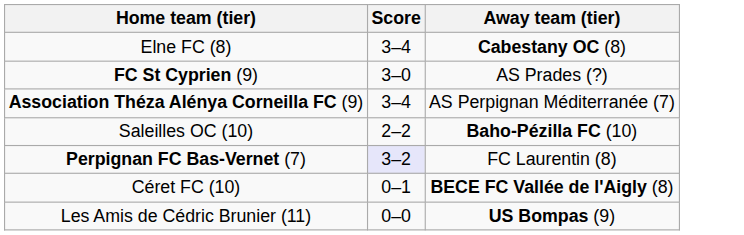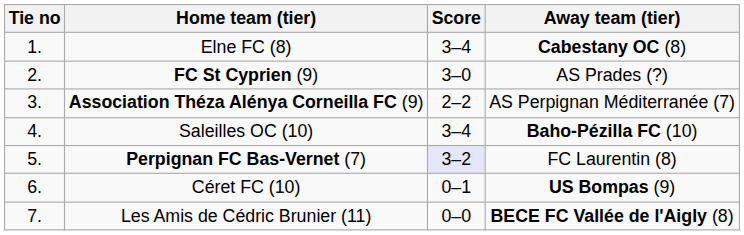+ column: Tie no | 1. | 2. | 3. | 4. | 5. | 6. | 7.
Association Théza Alénya Corneilla FC (9) | Score: 3–4 -> 2–2
Saleilles OC (10) | Score: 2–2 -> 3–4
Céret FC (10) | Away team (tier): BECE FC Vallée de l'Aigly (8) -> US Bompas (9)
Les Amis de Cédric Brunier (11) | Away team (tier): US Bompas (9) -> BECE FC Vallée de l'Aigly (8)
